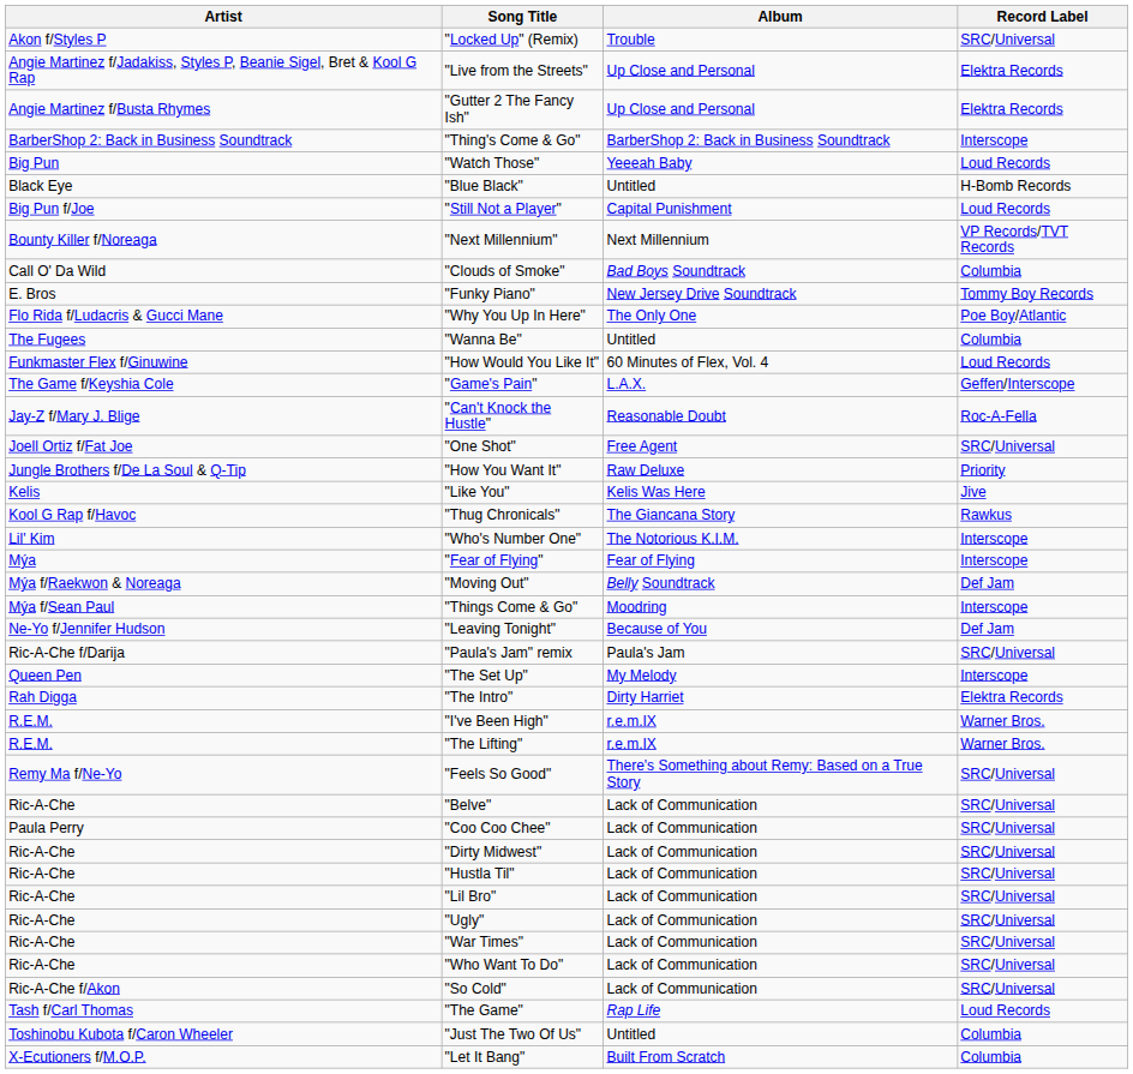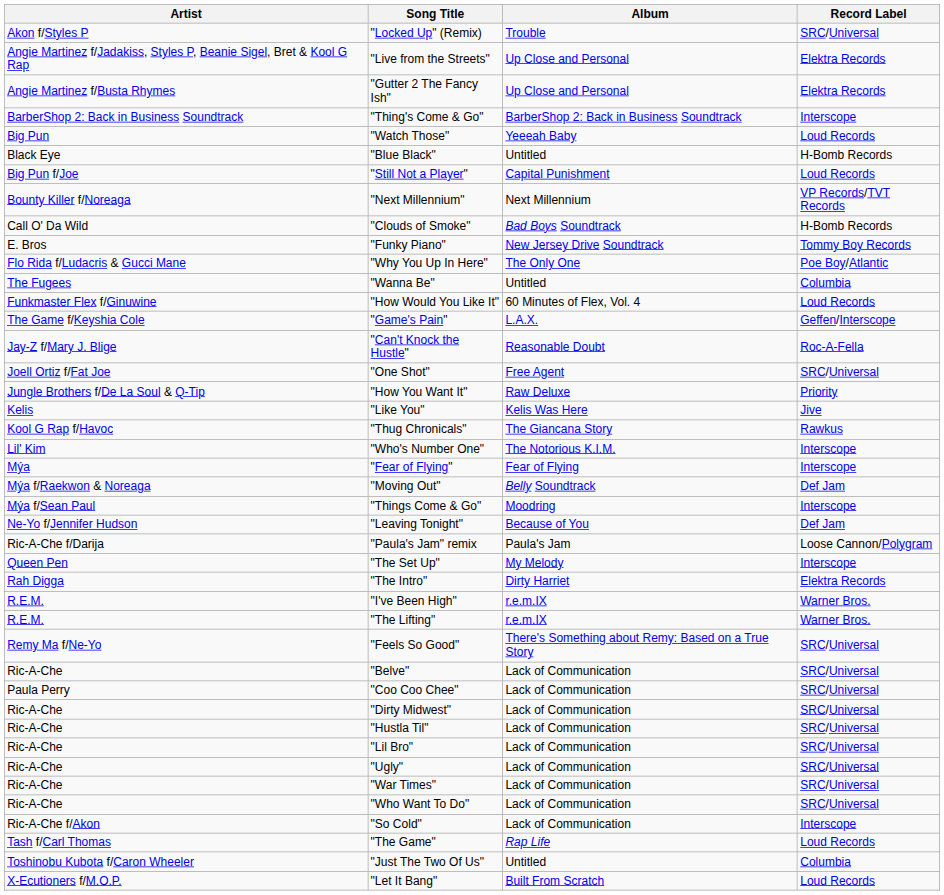"Clouds of Smoke" | Record Label: Columbia -> H-Bomb Records
"Paula's Jam" remix | Record Label: SRC/Universal -> Loose Cannon/Polygram
"So Cold" | Record Label: SRC/Universal -> Interscope
"Let It Bang" | Record Label: Columbia -> Loud Records
